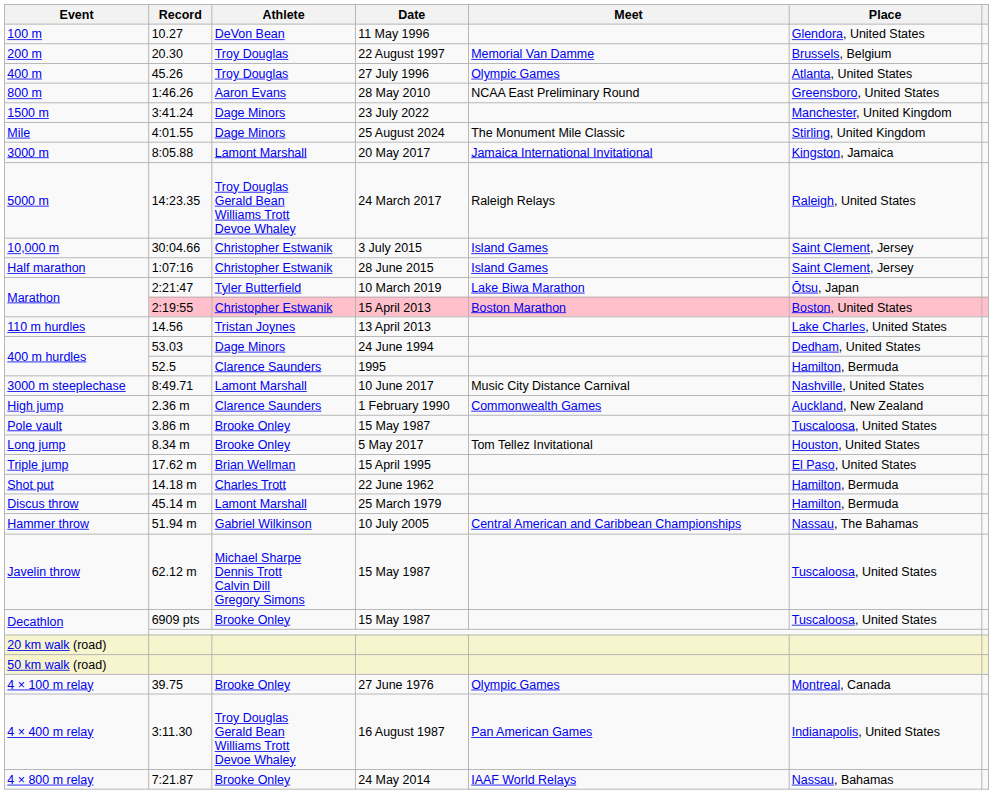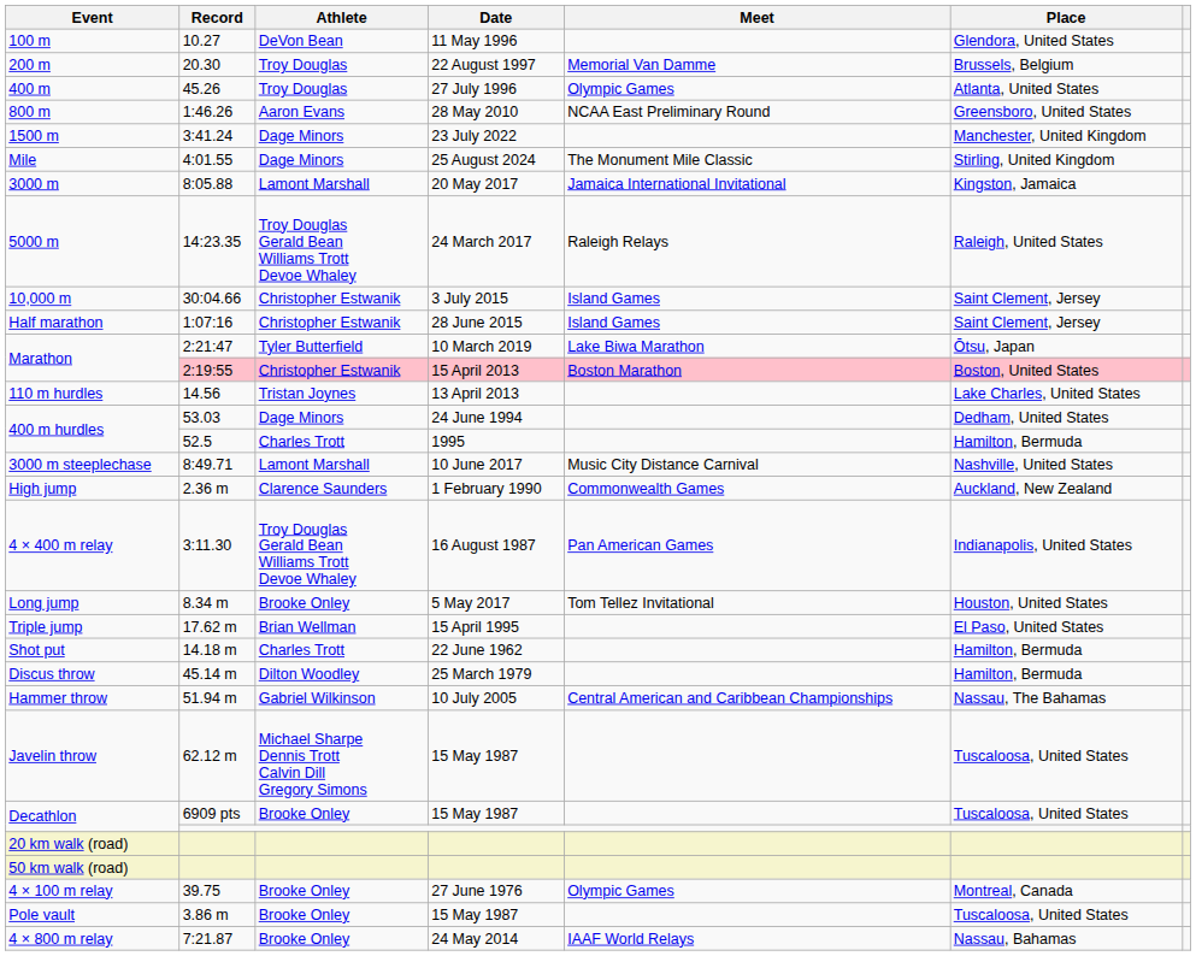400 m hurdles / 52.5 | Athlete: Clarence Saunders -> Charles Trott
rows swapped: Pole vault <-> 4 × 400 m relay
Discus throw | Athlete: Lamont Marshall -> Dilton Woodley
